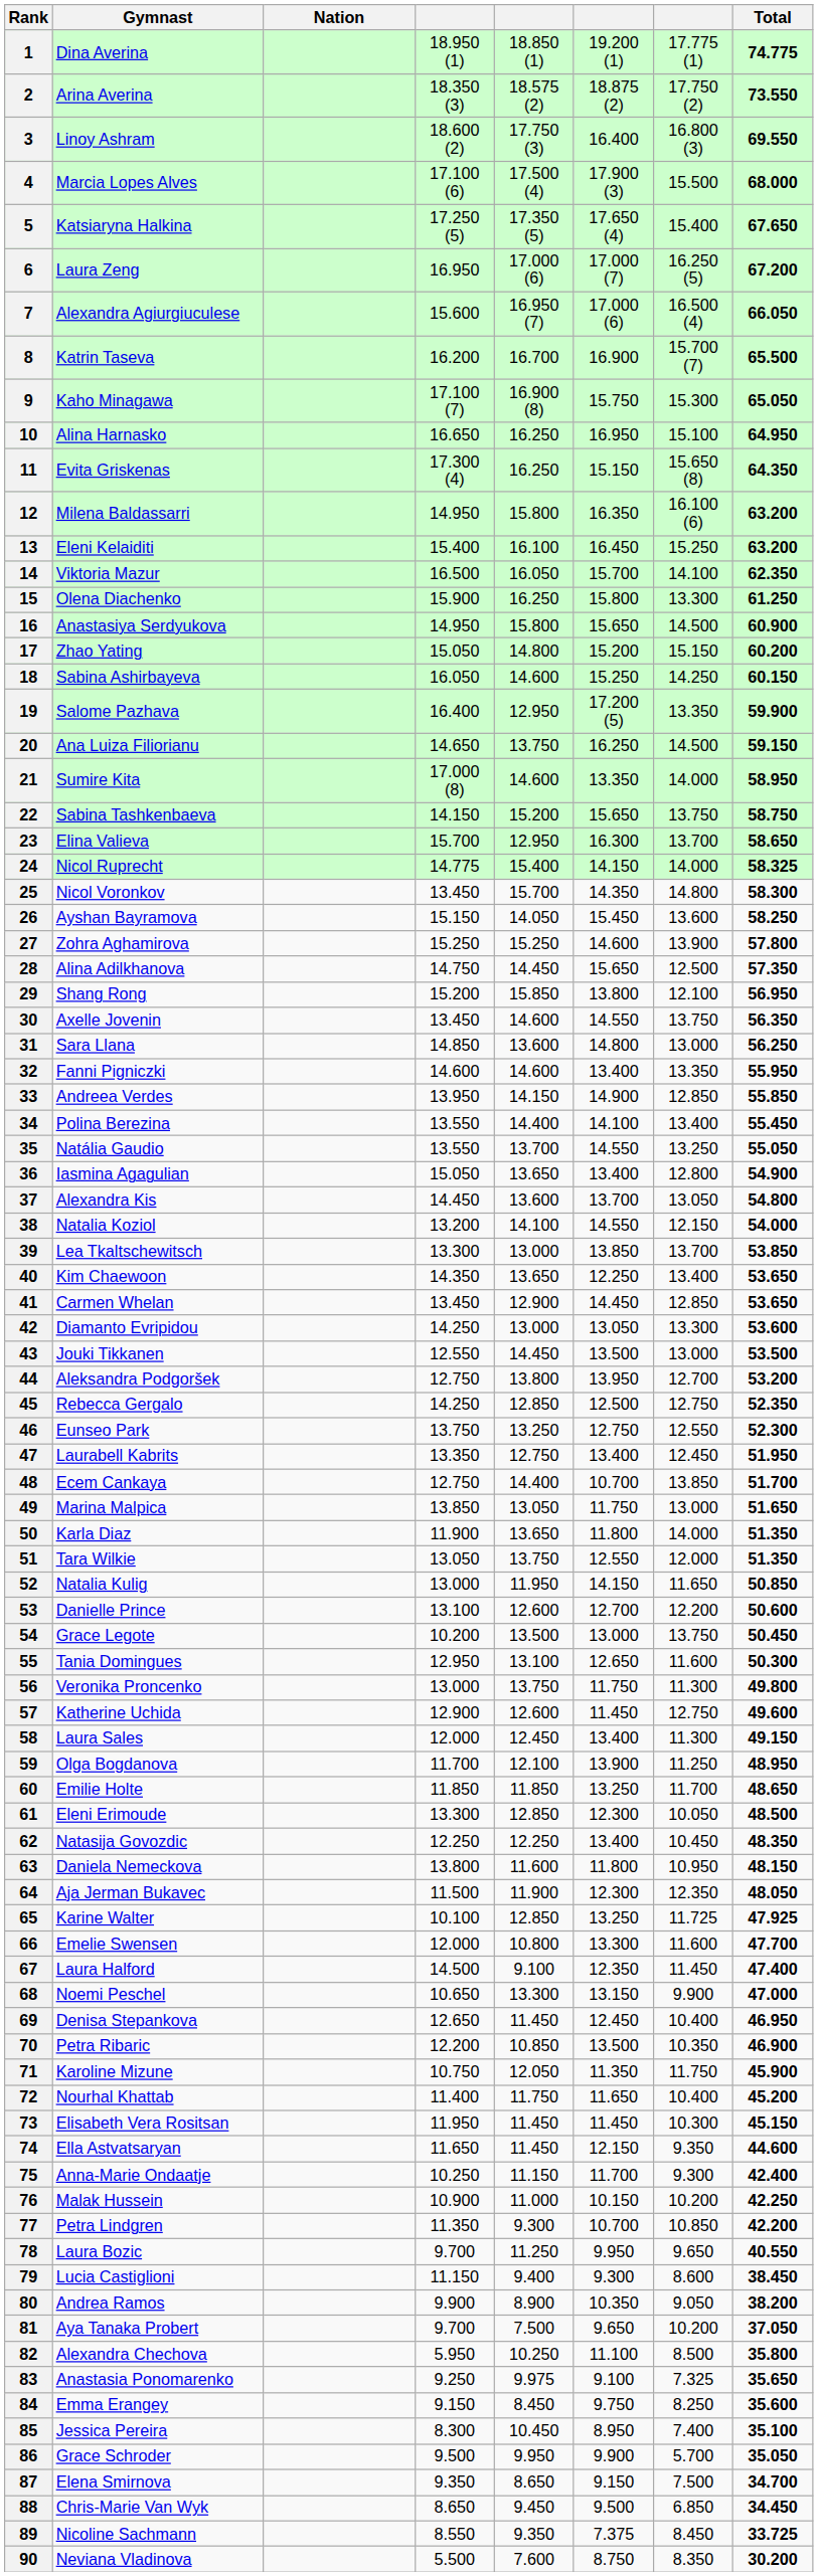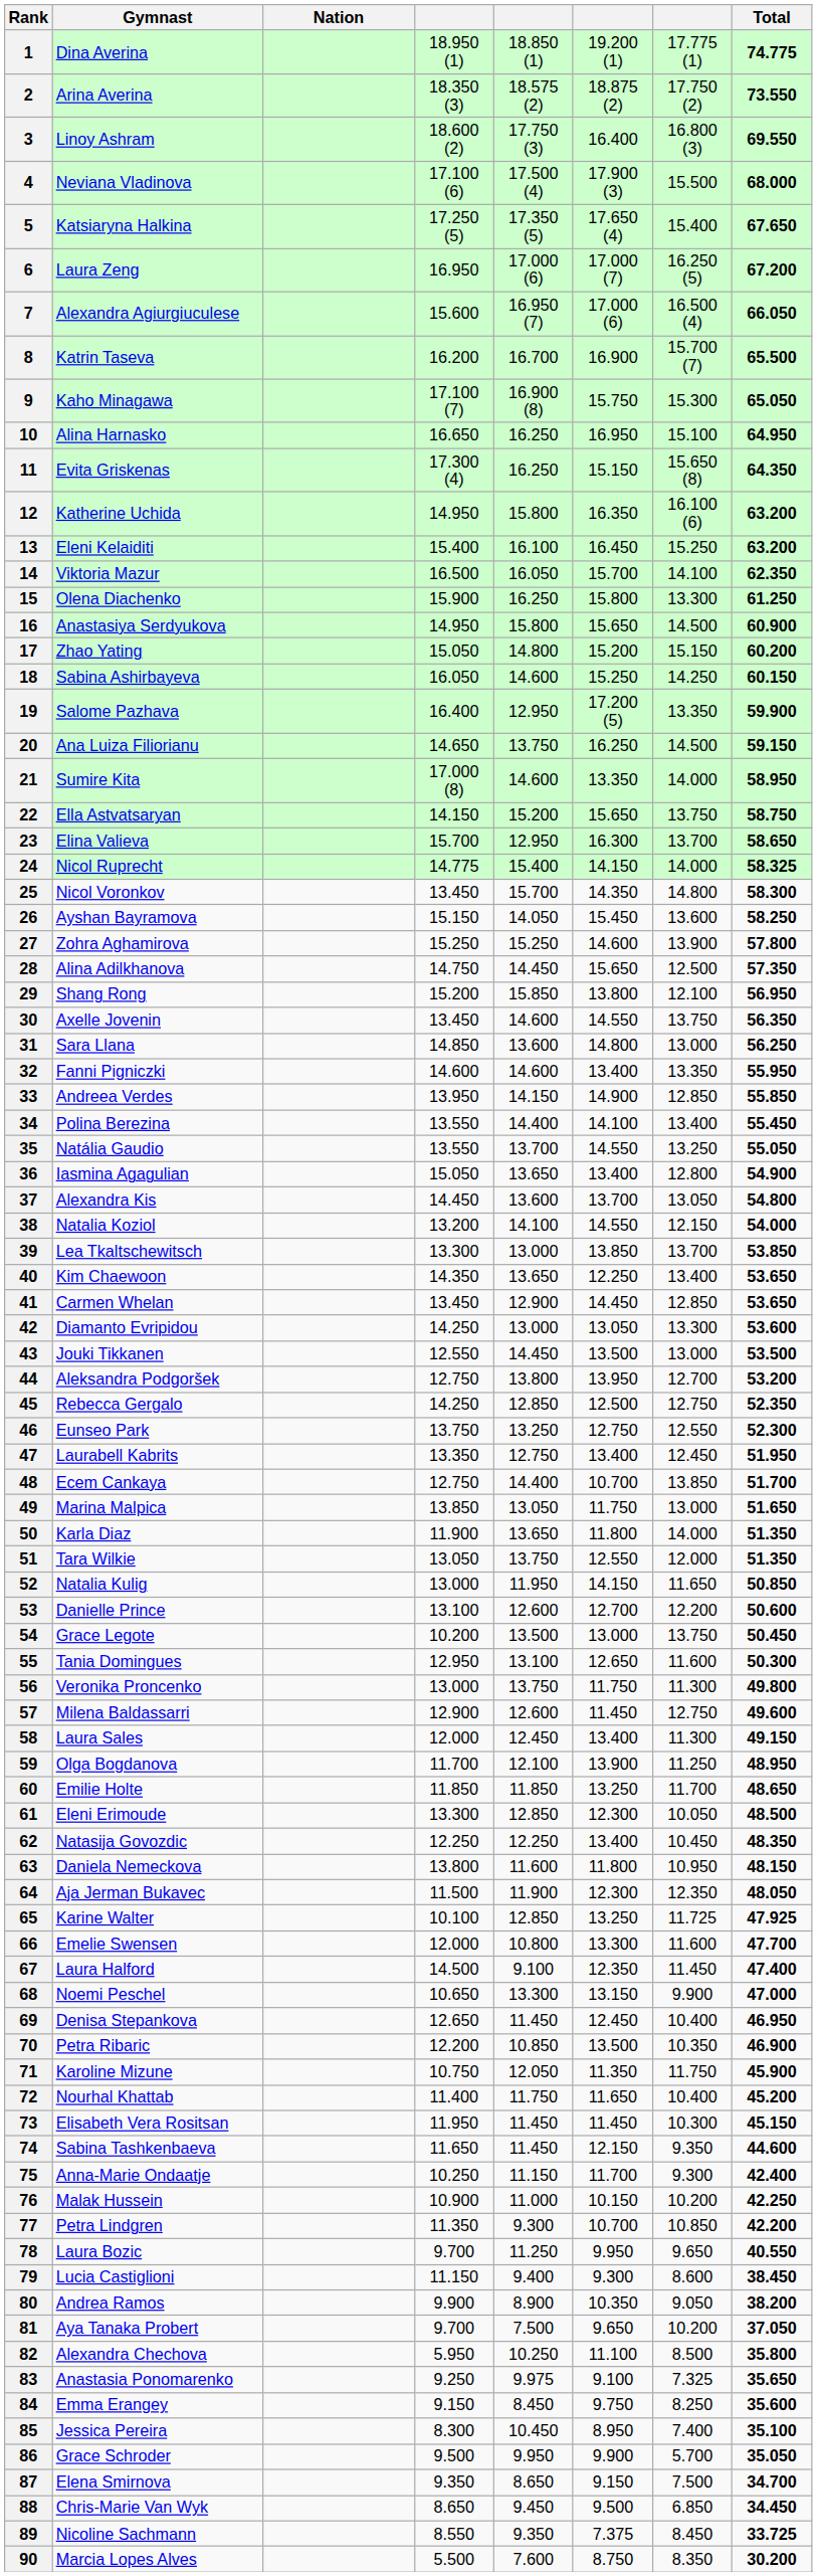4 | Gymnast: Marcia Lopes Alves -> Neviana Vladinova
12 | Gymnast: Milena Baldassarri -> Katherine Uchida
22 | Gymnast: Sabina Tashkenbaeva -> Ella Astvatsaryan
57 | Gymnast: Katherine Uchida -> Milena Baldassarri
74 | Gymnast: Ella Astvatsaryan -> Sabina Tashkenbaeva
90 | Gymnast: Neviana Vladinova -> Marcia Lopes Alves
